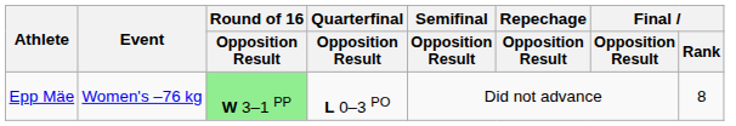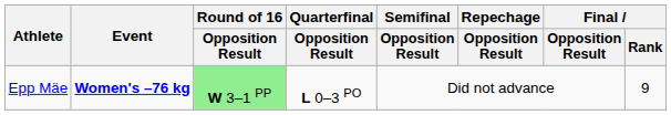Epp Mäe | Event: normal -> bold
Epp Mäe | Final / Rank: 8 -> 9
